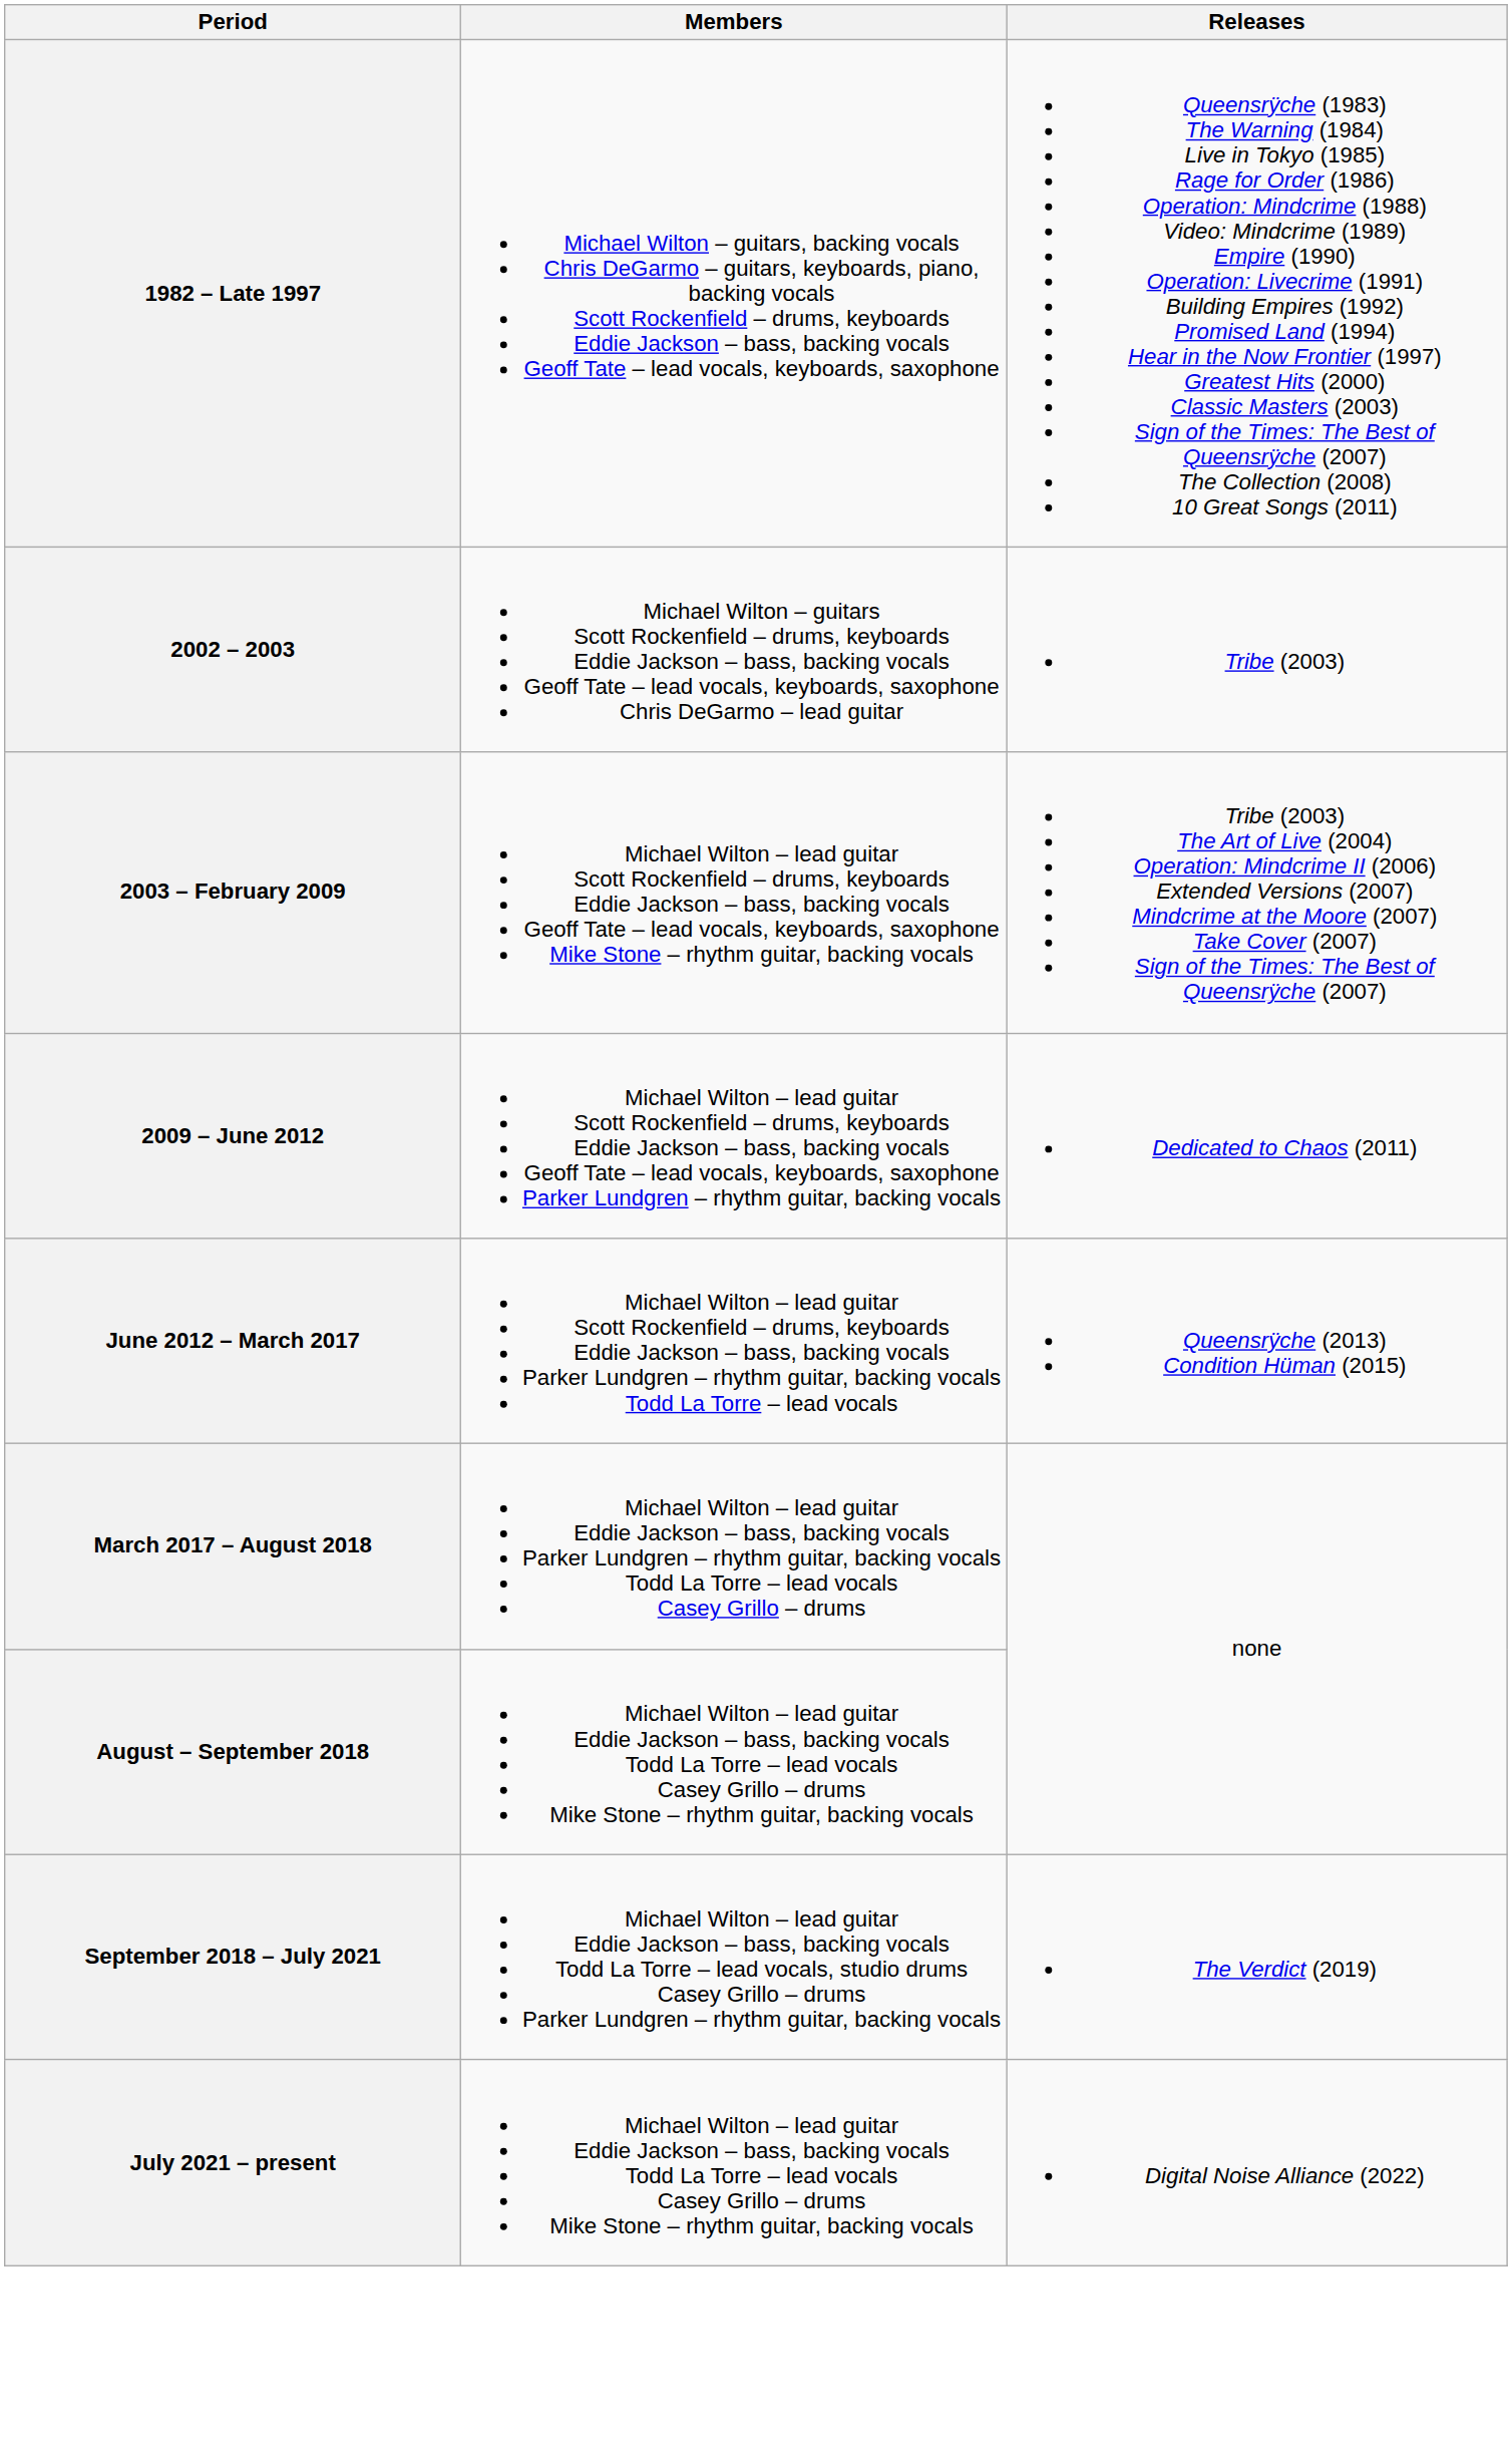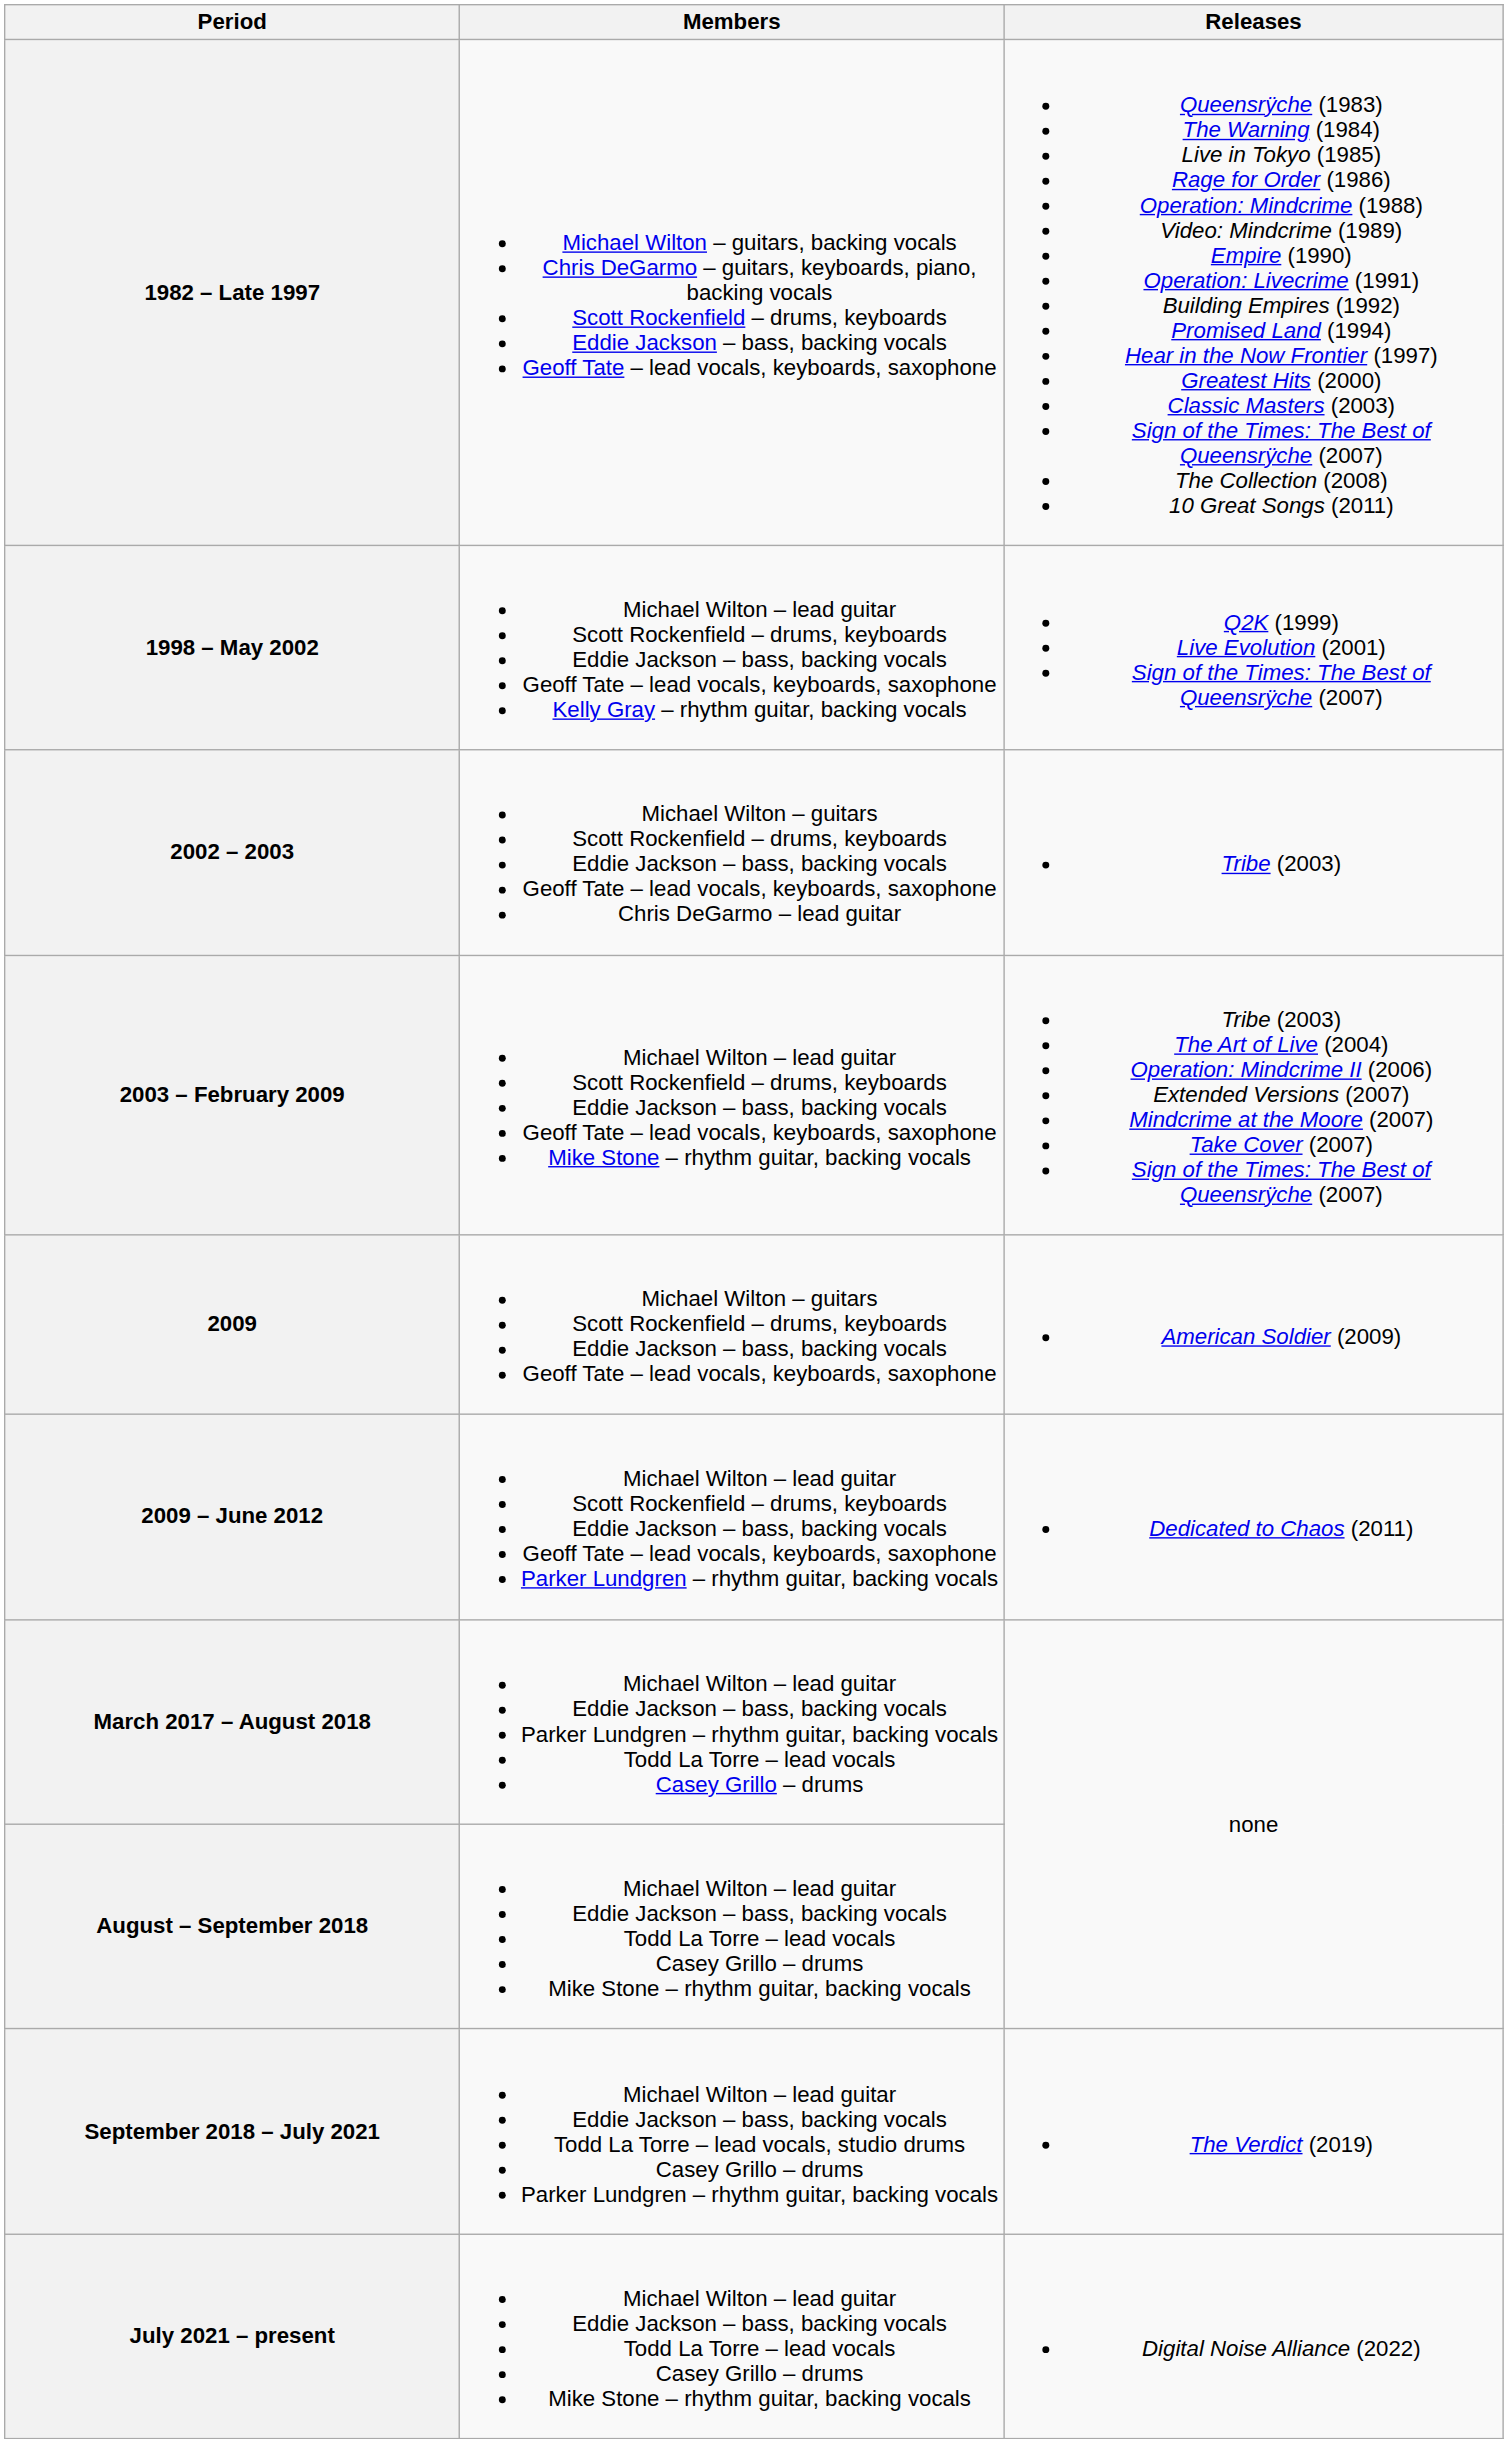+ row: 1998 – May 2002 | Michael Wilton – lead guitar Scott Rockenfield – drums, keyboards Eddie Jackson – bass, backing vocals Geoff Tate – lead vocals, keyboards, saxophone Kelly Gray – rhythm guitar, backing vocals | Q2K (1999) Live Evolution (2001) Sign of the Times: The Best of Queensrÿche (2007)
+ row: 2009 | Michael Wilton – guitars Scott Rockenfield – drums, keyboards Eddie Jackson – bass, backing vocals Geoff Tate – lead vocals, keyboards, saxophone | American Soldier (2009)
- row: June 2012 – March 2017 | Michael Wilton – lead guitar Scott Rockenfield – drums, keyboards Eddie Jackson – bass, backing vocals Parker Lundgren – rhythm guitar, backing vocals Todd La Torre – lead vocals | Queensrÿche (2013) Condition Hüman (2015)
